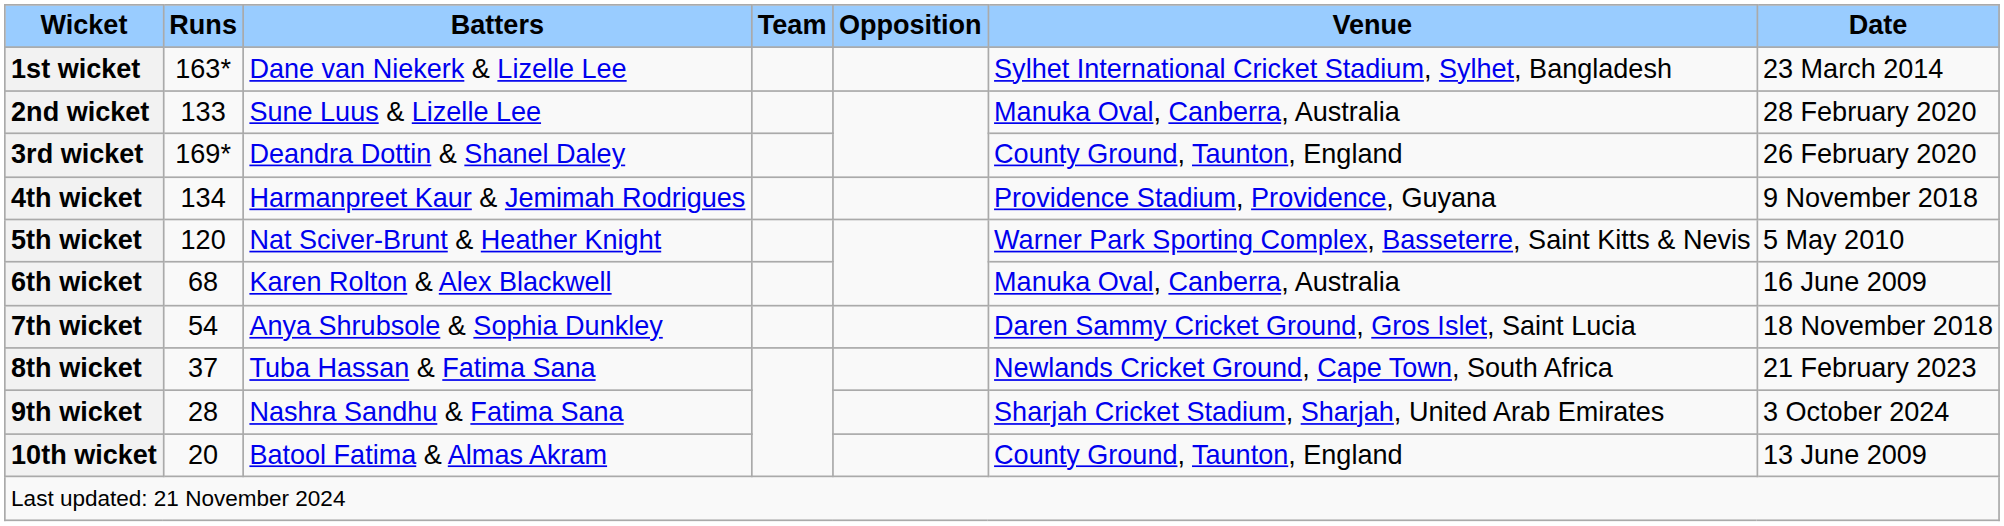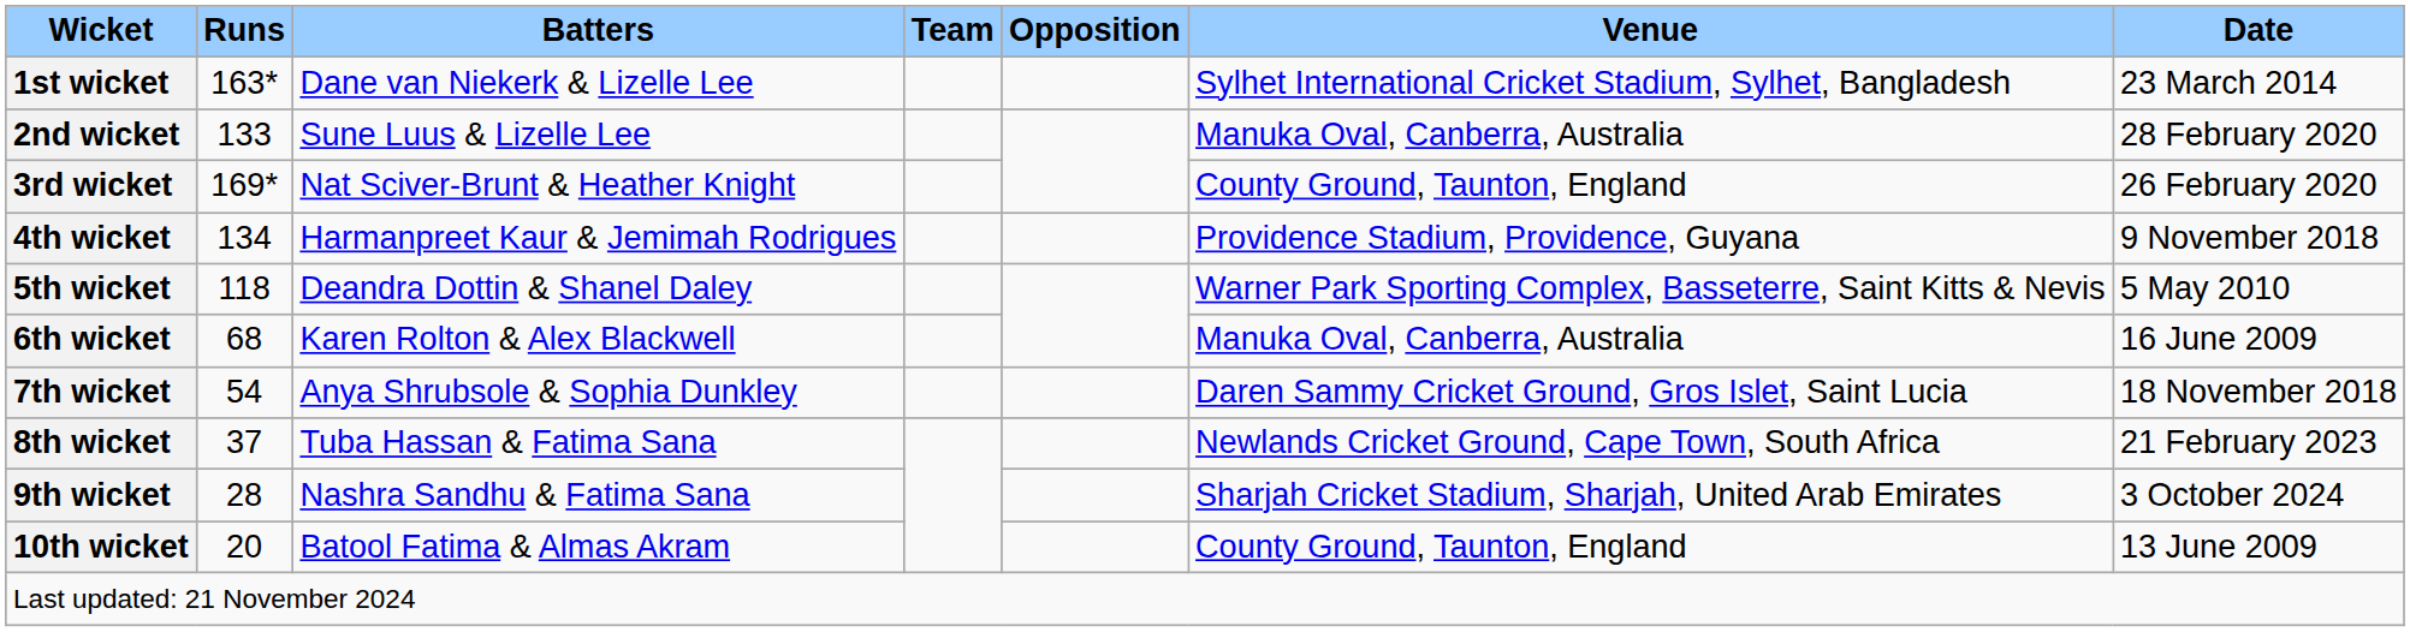3rd wicket | Batters: Deandra Dottin & Shanel Daley -> Nat Sciver-Brunt & Heather Knight
5th wicket | Runs: 120 -> 118
5th wicket | Batters: Nat Sciver-Brunt & Heather Knight -> Deandra Dottin & Shanel Daley
